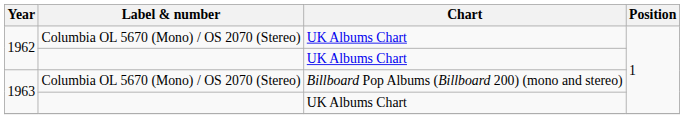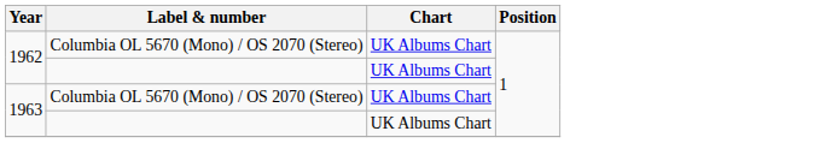1963 / Columbia OL 5670 (Mono) / OS 2070 (Stereo) | Chart: Billboard Pop Albums (Billboard 200) (mono and stereo) -> UK Albums Chart
